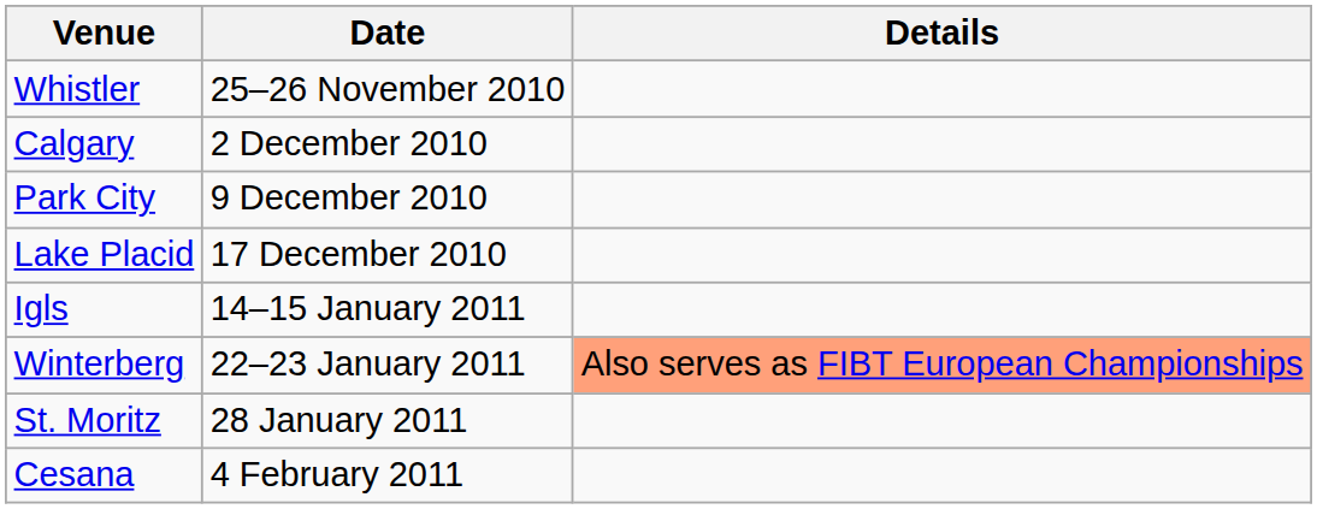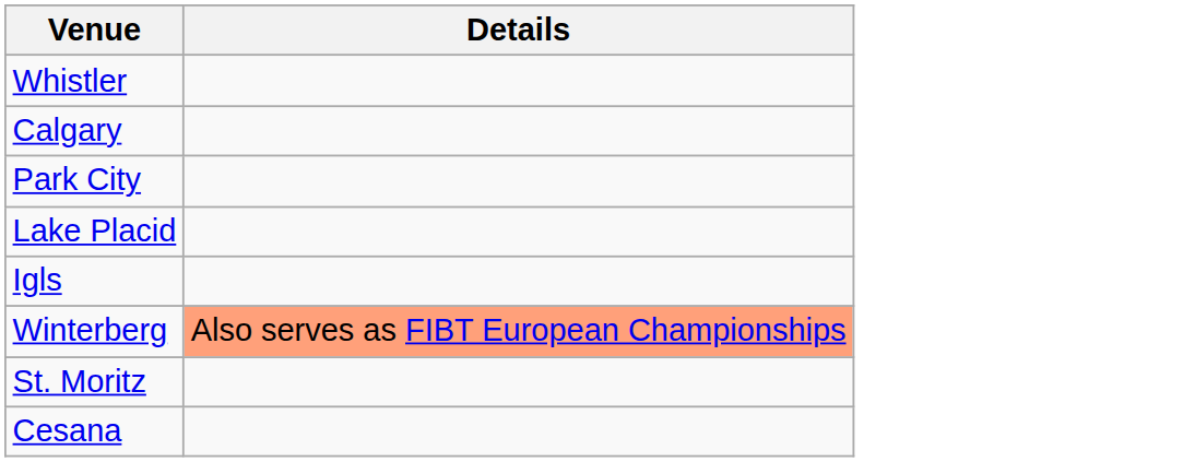- column: Date | 25–26 November 2010 | 2 December 2010 | 9 December 2010 | 17 December 2010 | 14–15 January 2011 | 22–23 January 2011 | 28 January 2011 | 4 February 2011
